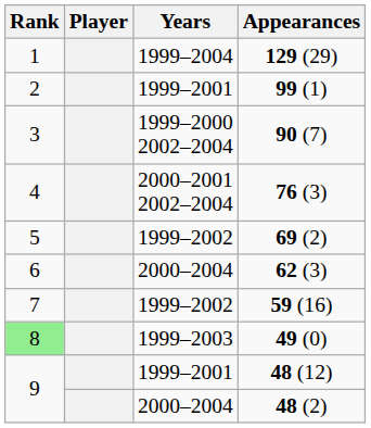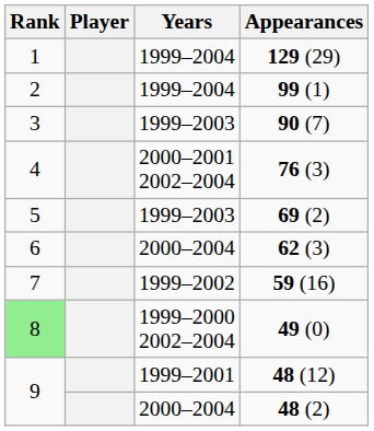99 (1) | Years: 1999–2001 -> 1999–2004
90 (7) | Years: 1999–2000 2002–2004 -> 1999–2003
69 (2) | Years: 1999–2002 -> 1999–2003
49 (0) | Years: 1999–2003 -> 1999–2000 2002–2004
